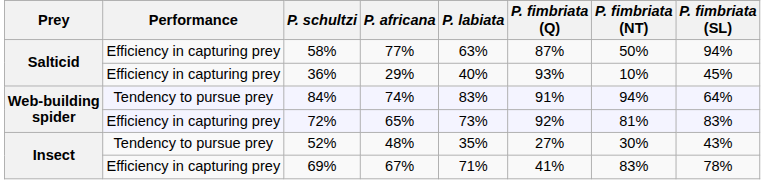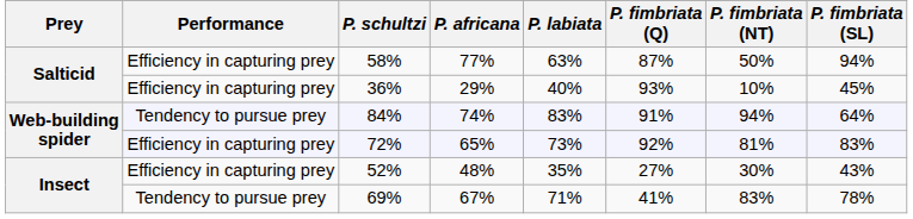52% | Performance: Tendency to pursue prey -> Efficiency in capturing prey
69% | Performance: Efficiency in capturing prey -> Tendency to pursue prey
